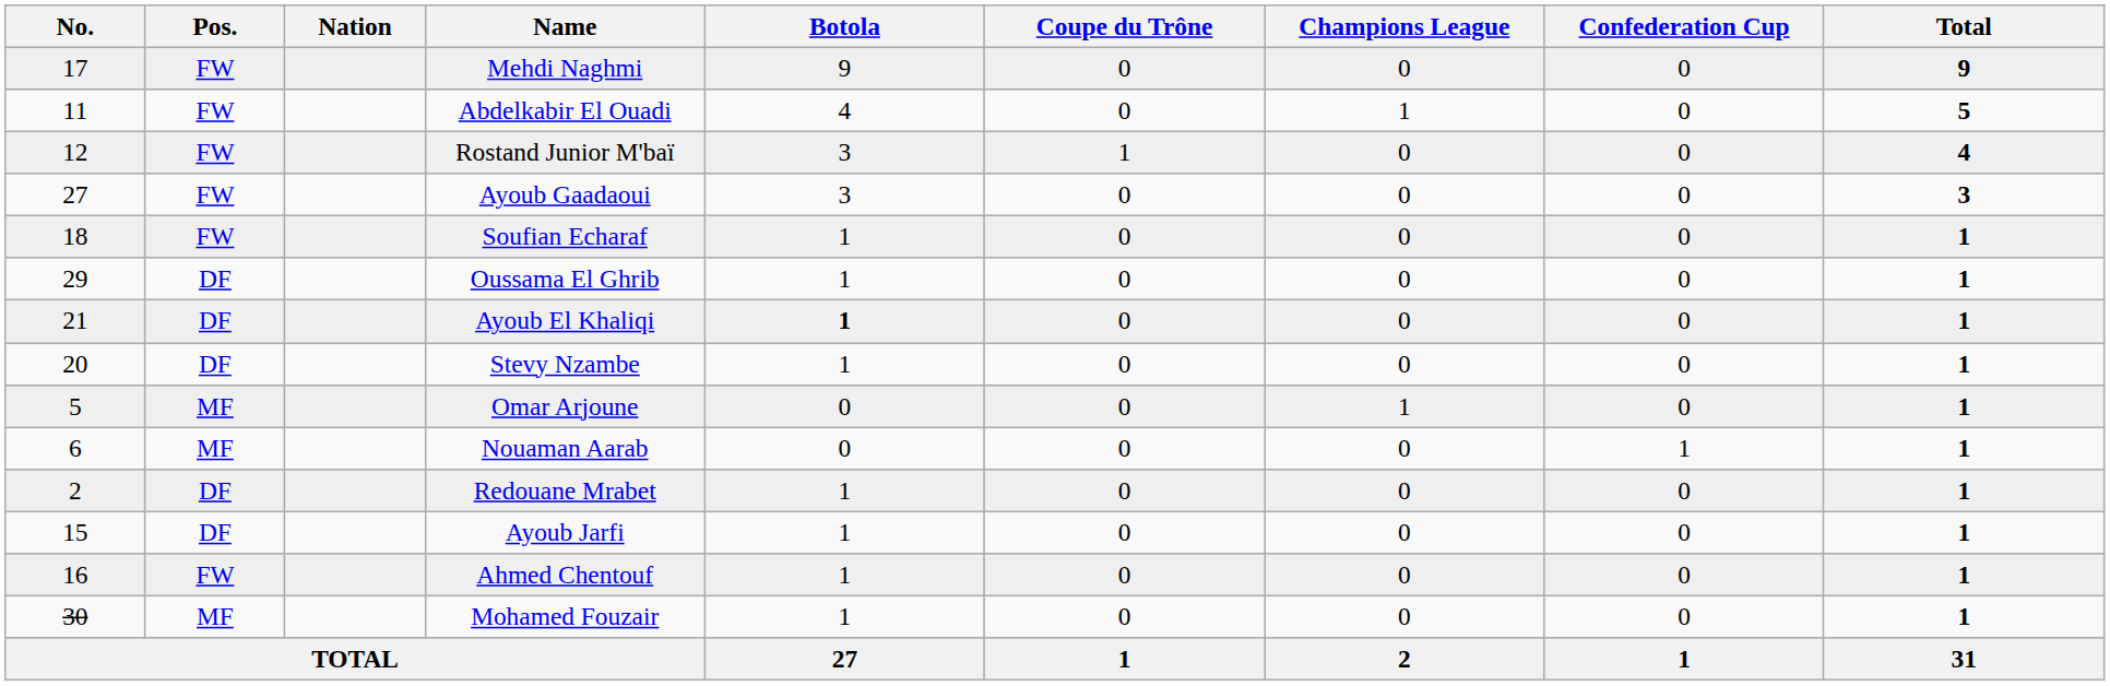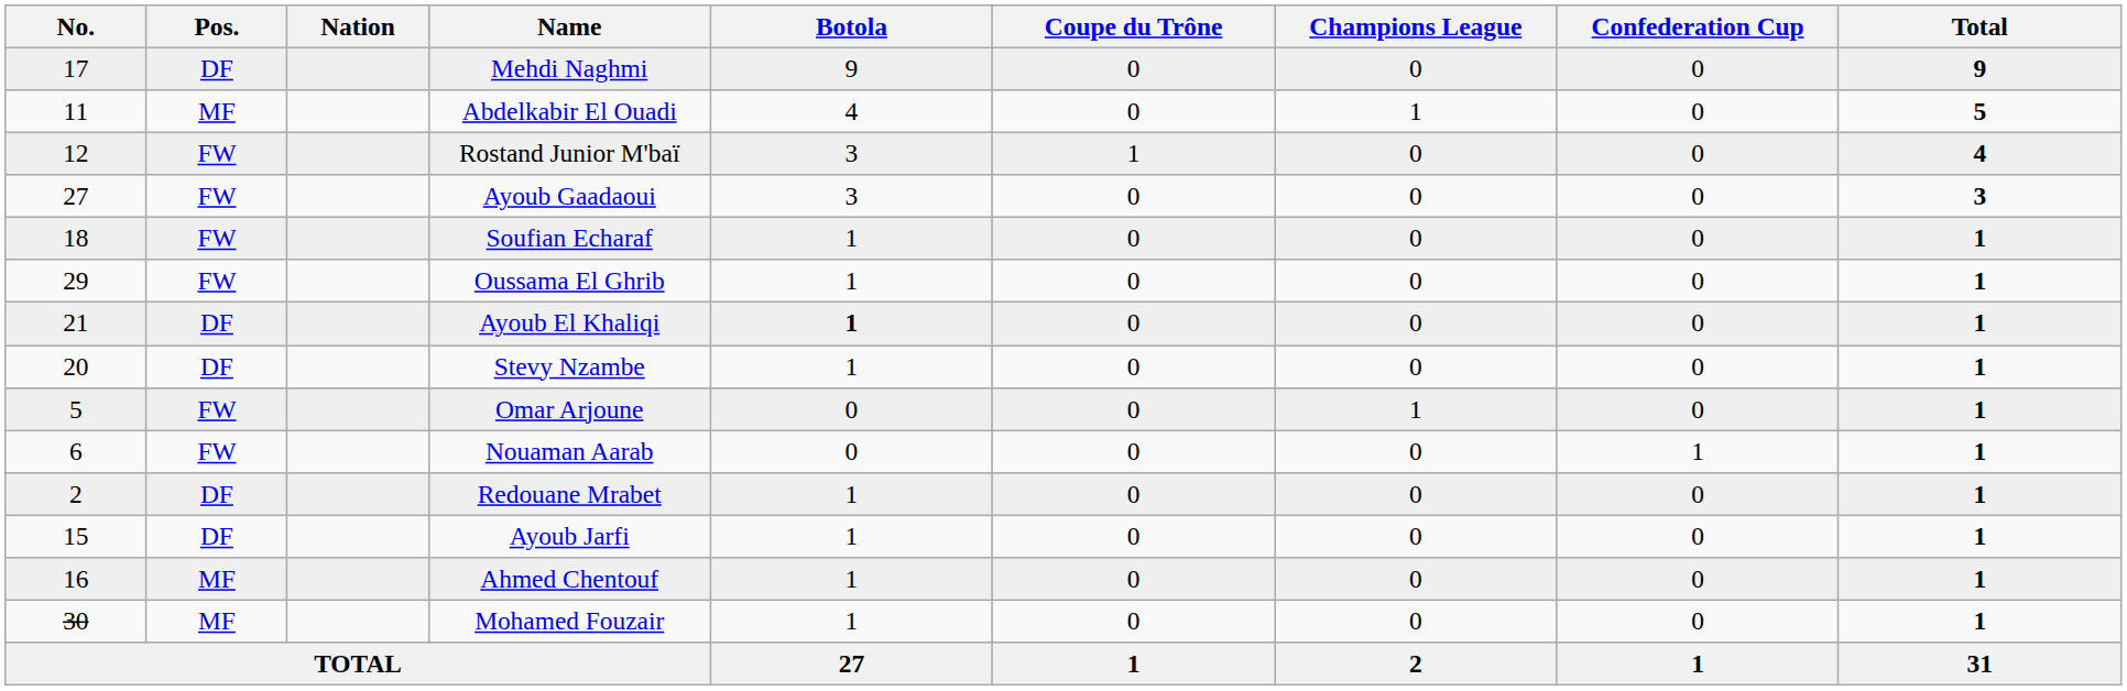Mehdi Naghmi | Pos.: FW -> DF
Abdelkabir El Ouadi | Pos.: FW -> MF
Oussama El Ghrib | Pos.: DF -> FW
Omar Arjoune | Pos.: MF -> FW
Nouaman Aarab | Pos.: MF -> FW
Ahmed Chentouf | Pos.: FW -> MF
